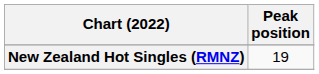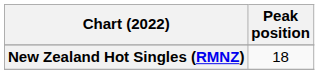New Zealand Hot Singles (RMNZ) | Peak position: 19 -> 18
